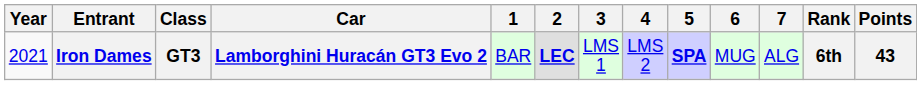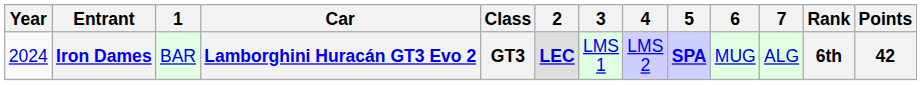columns swapped: Class <-> 1
Iron Dames | Year: 2021 -> 2024
Iron Dames | Points: 43 -> 42
